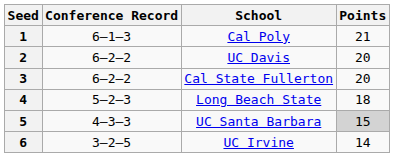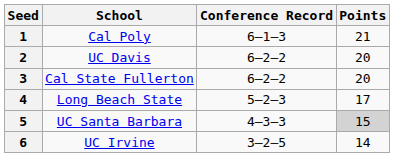columns swapped: School <-> Conference Record
4 | Points: 18 -> 17
